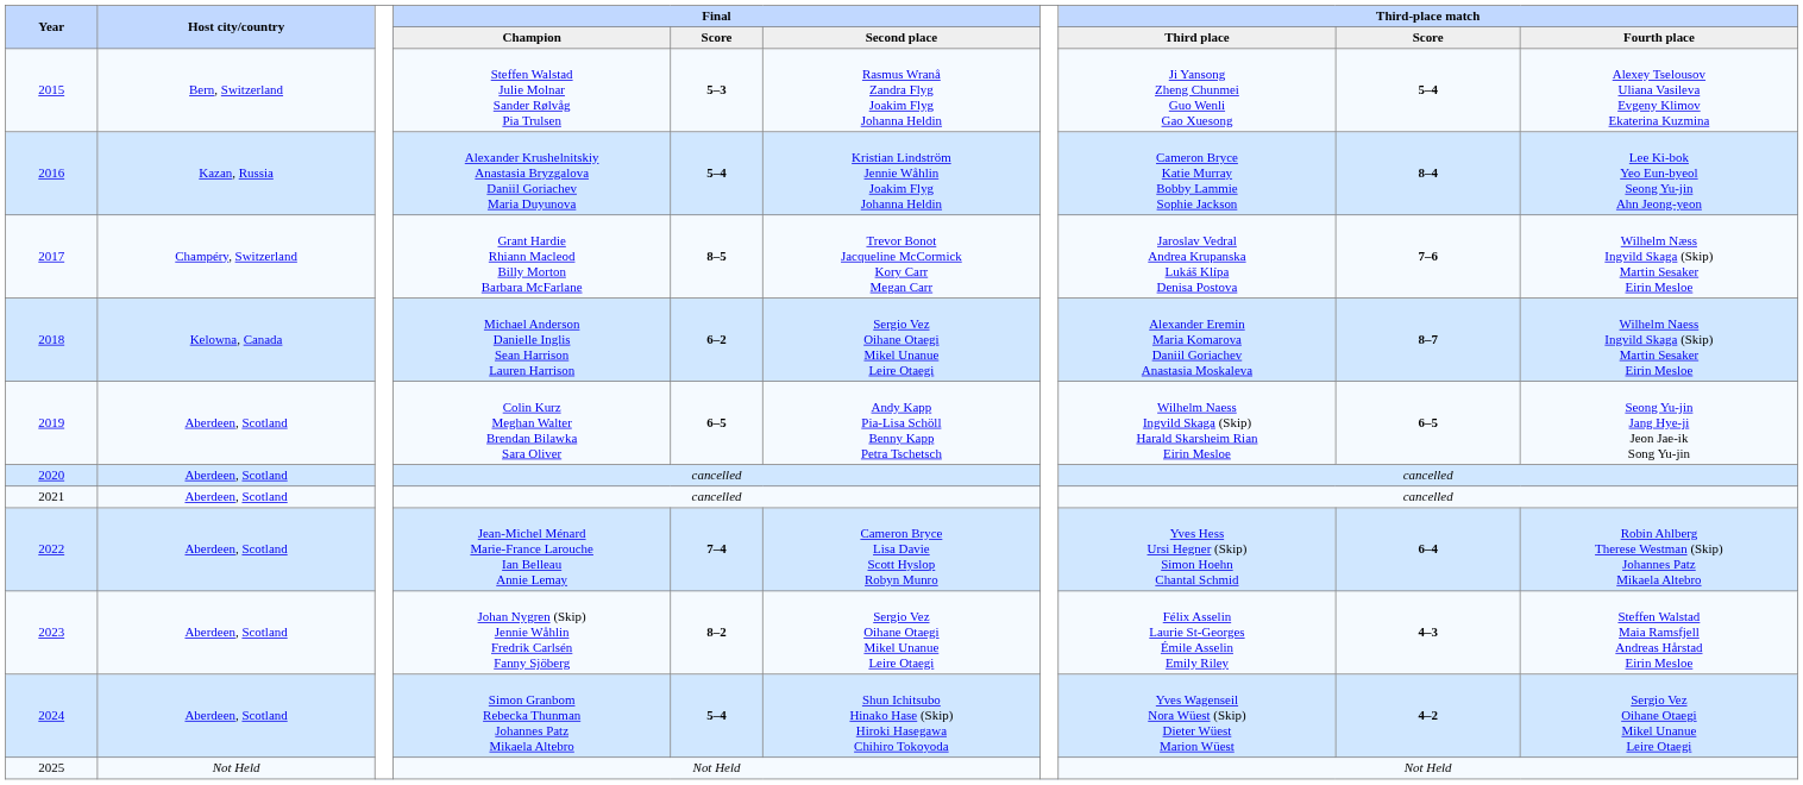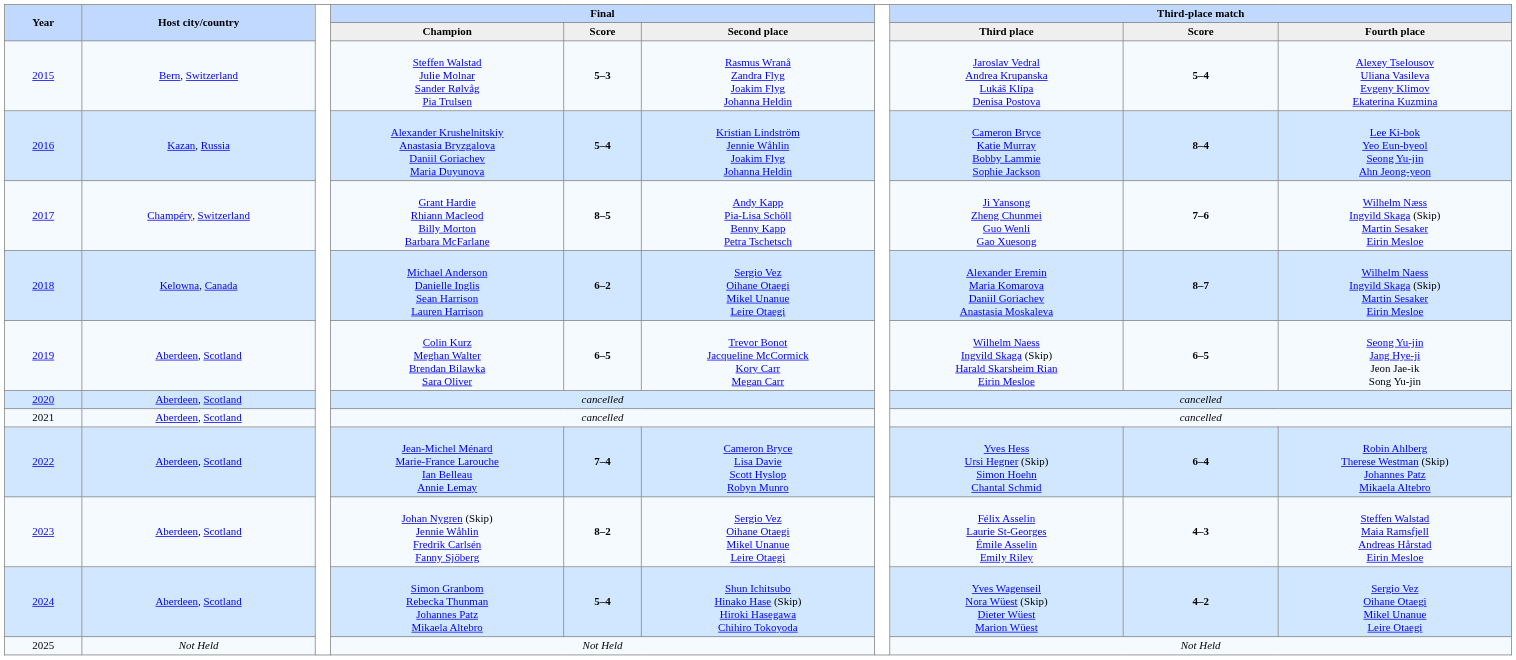Steffen Walstad Julie Molnar Sander Rølvåg Pia Trulsen | Third-place match / Third place: Ji Yansong Zheng Chunmei Guo Wenli Gao Xuesong -> Jaroslav Vedral Andrea Krupanska Lukáš Klípa Denisa Postova
Grant Hardie Rhiann Macleod Billy Morton Barbara McFarlane | Final / Second place: Trevor Bonot Jacqueline McCormick Kory Carr Megan Carr -> Andy Kapp Pia-Lisa Schöll Benny Kapp Petra Tschetsch
Grant Hardie Rhiann Macleod Billy Morton Barbara McFarlane | Third-place match / Third place: Jaroslav Vedral Andrea Krupanska Lukáš Klípa Denisa Postova -> Ji Yansong Zheng Chunmei Guo Wenli Gao Xuesong
Colin Kurz Meghan Walter Brendan Bilawka Sara Oliver | Final / Second place: Andy Kapp Pia-Lisa Schöll Benny Kapp Petra Tschetsch -> Trevor Bonot Jacqueline McCormick Kory Carr Megan Carr
